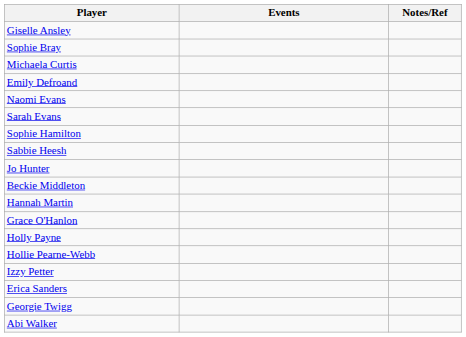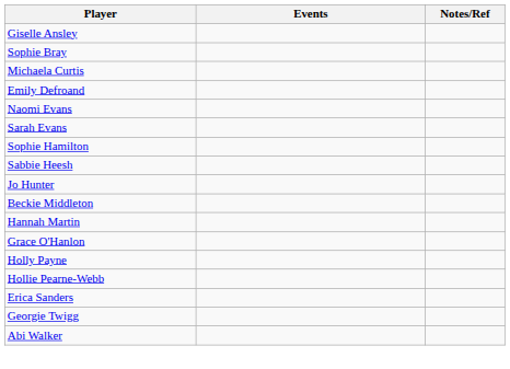- row: Izzy Petter
